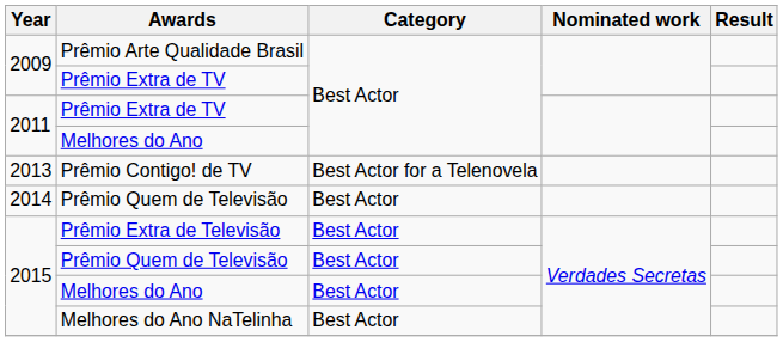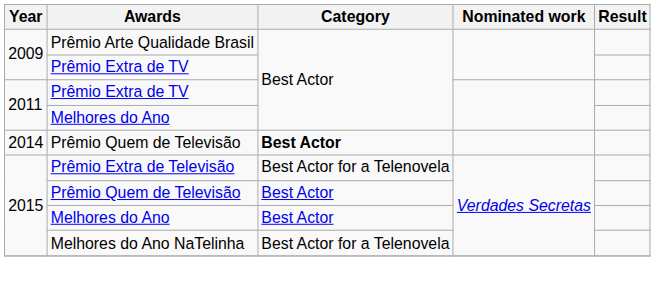- row: 2013 | Prêmio Contigo! de TV | Best Actor for a Telenovela
2014 / Prêmio Quem de Televisão | Category: normal -> bold
Prêmio Extra de Televisão | Category: Best Actor -> Best Actor for a Telenovela
Melhores do Ano NaTelinha | Category: Best Actor -> Best Actor for a Telenovela
